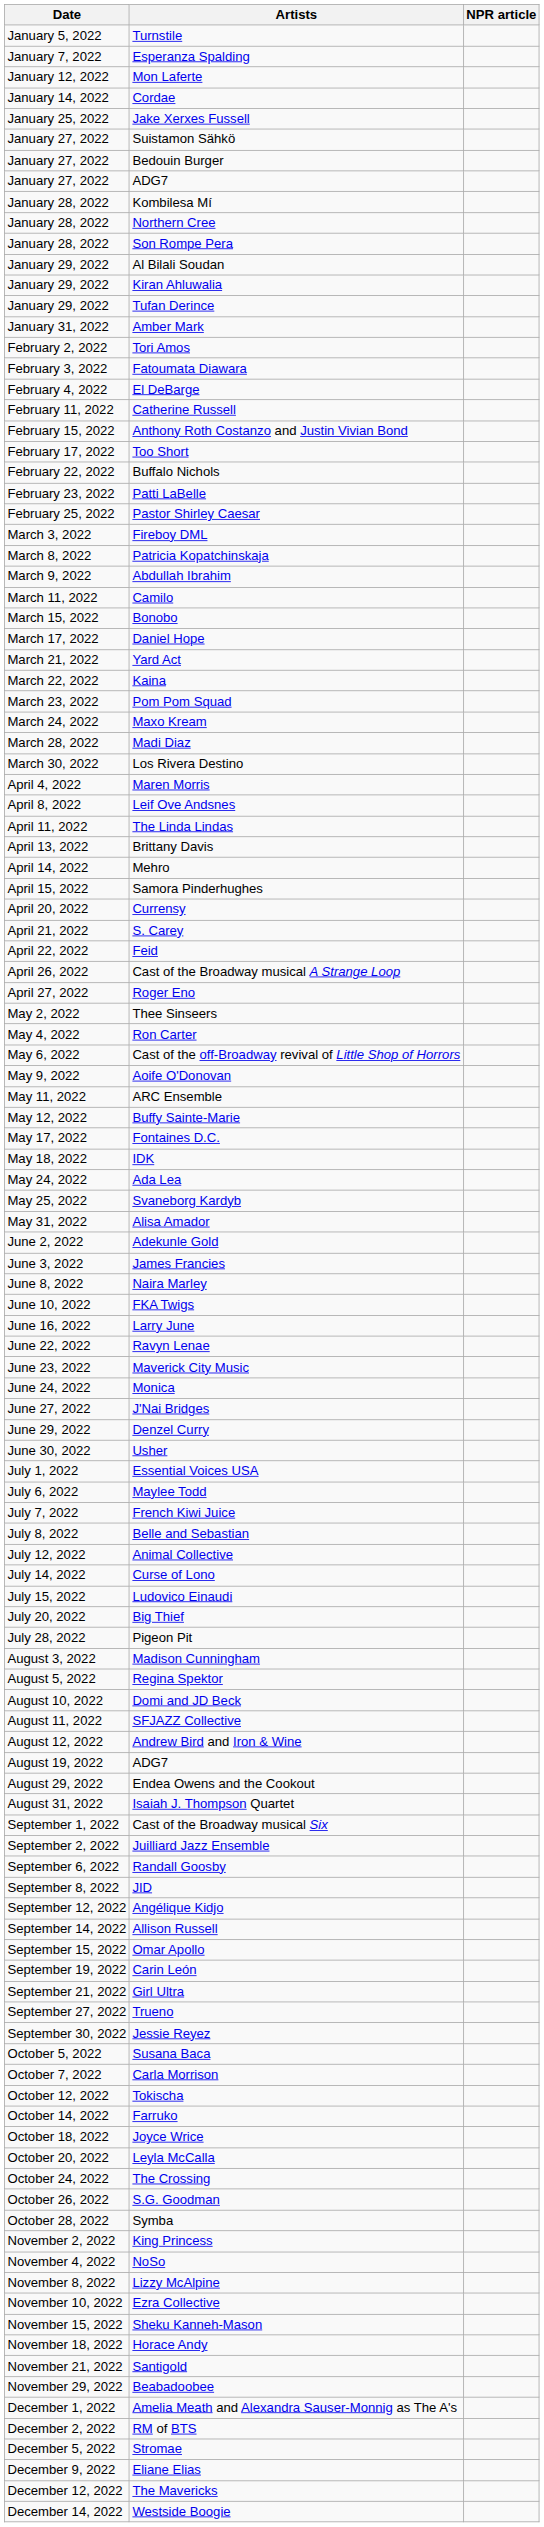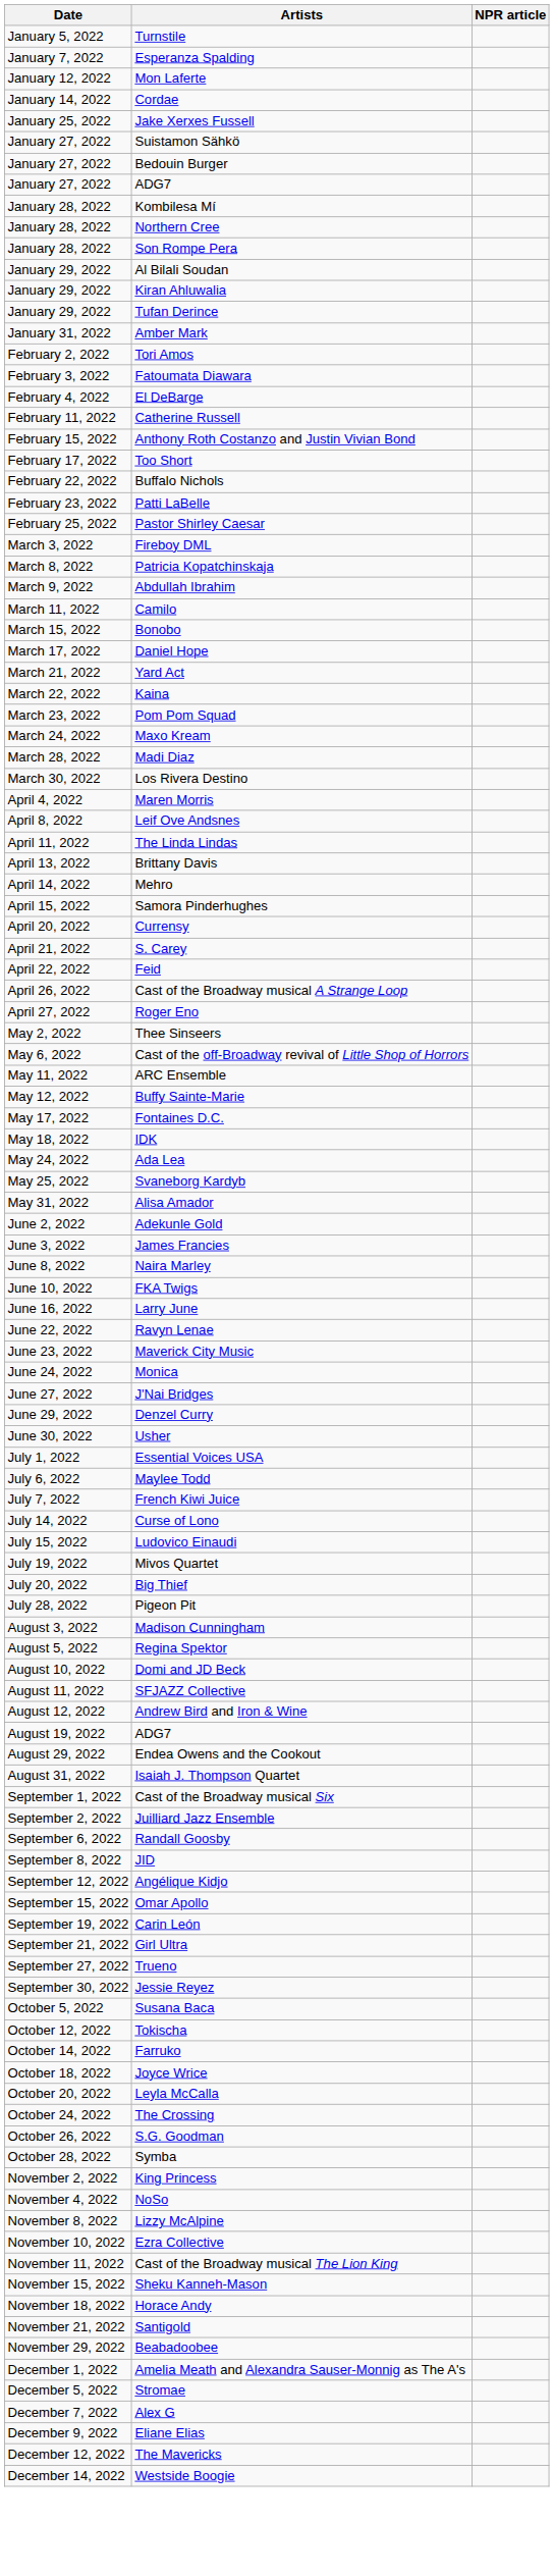- row: May 4, 2022 | Ron Carter
- row: May 9, 2022 | Aoife O'Donovan
- row: July 8, 2022 | Belle and Sebastian
- row: July 12, 2022 | Animal Collective
+ row: July 19, 2022 | Mivos Quartet
- row: September 14, 2022 | Allison Russell
- row: October 7, 2022 | Carla Morrison
+ row: November 11, 2022 | Cast of the Broadway musical The Lion King
- row: December 2, 2022 | RM of BTS
+ row: December 7, 2022 | Alex G
